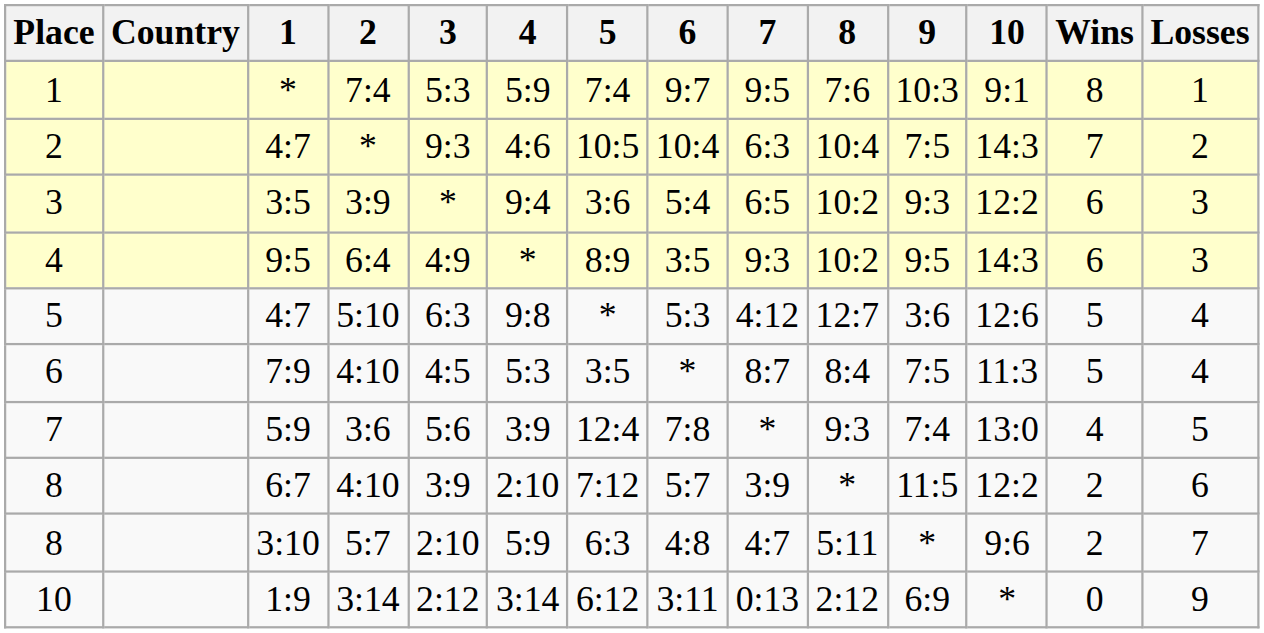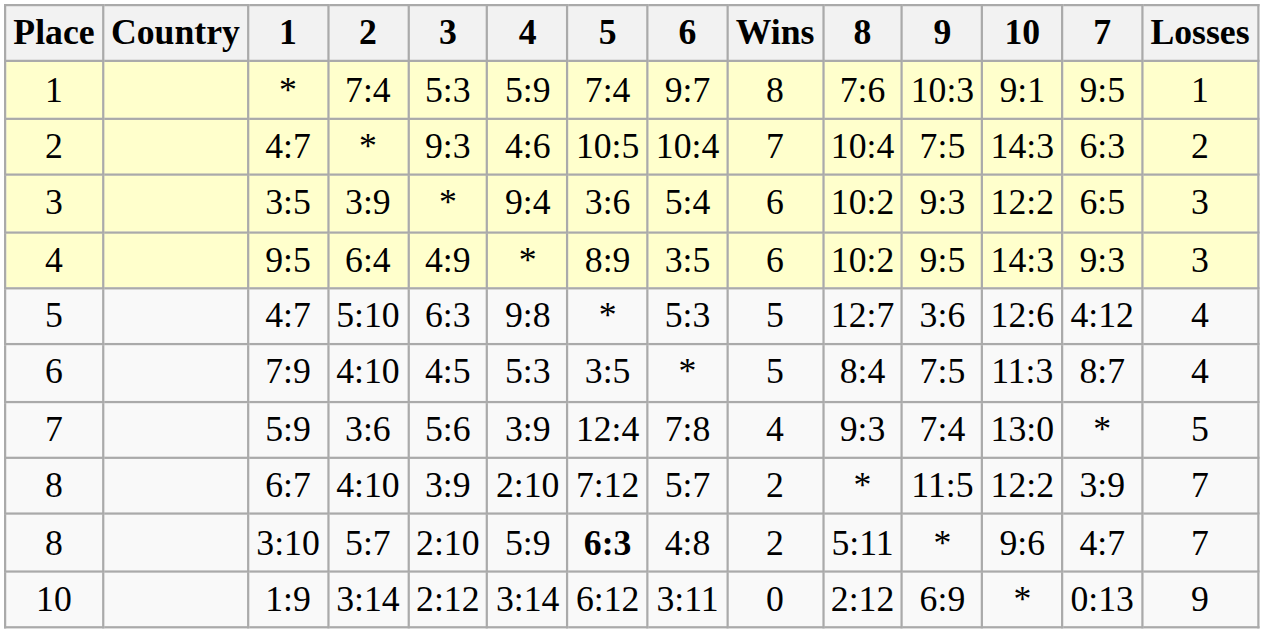columns swapped: 7 <-> Wins
8 / 6:7 | Losses: 6 -> 7
8 / 3:10 | 5: normal -> bold
